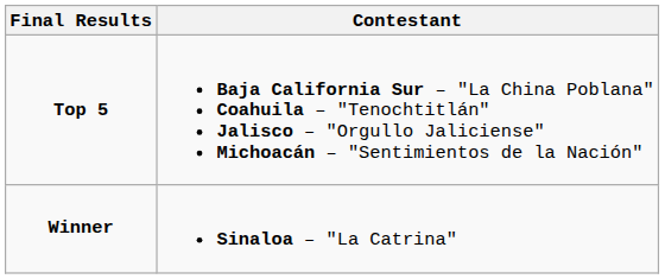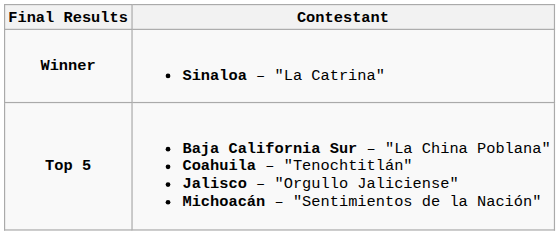rows swapped: Winner <-> Top 5
